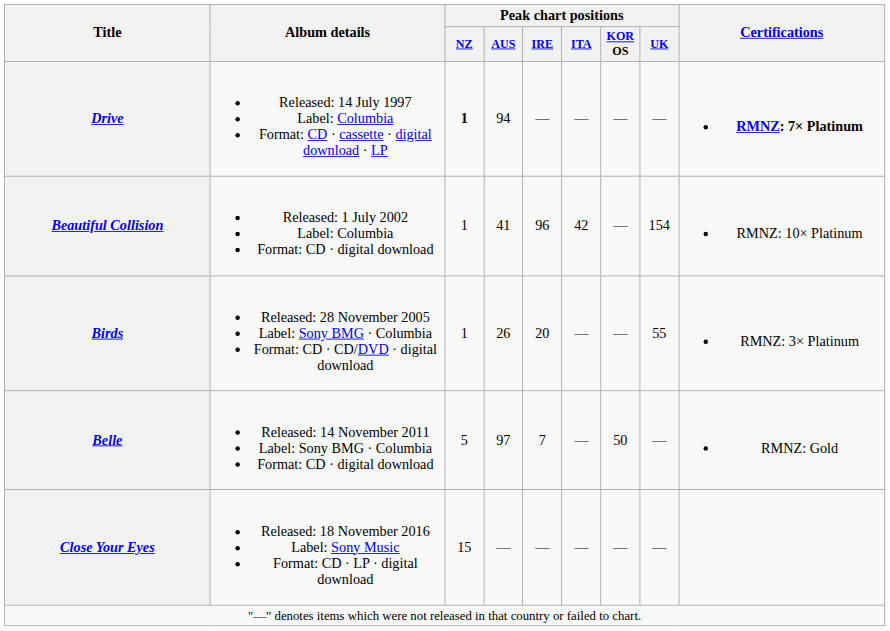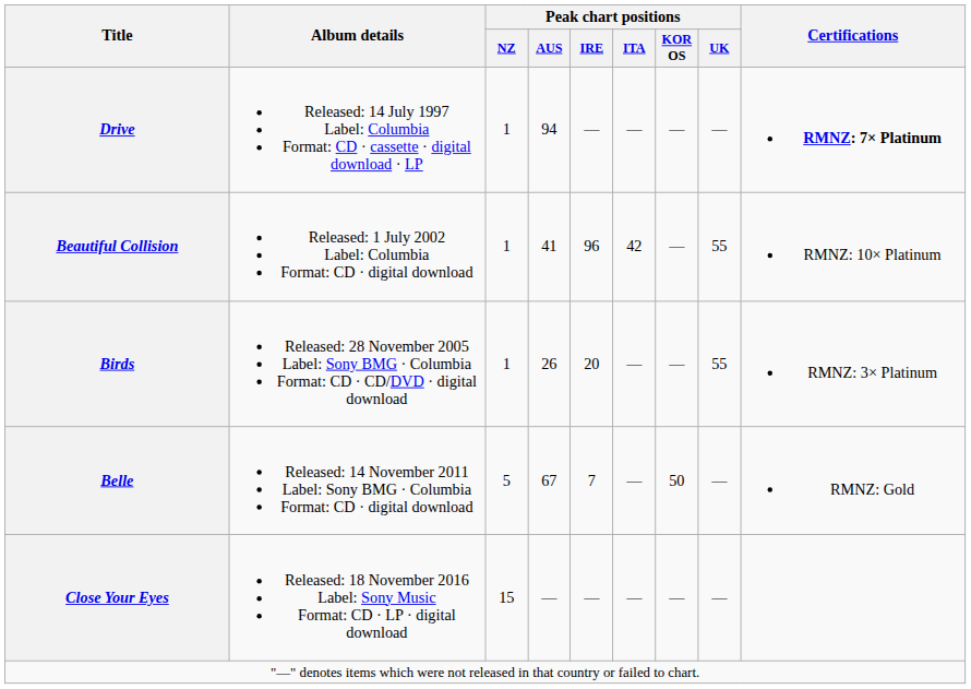Drive | Peak chart positions / NZ: bold -> normal
Beautiful Collision | Peak chart positions / UK: 154 -> 55
Belle | Peak chart positions / AUS: 97 -> 67
